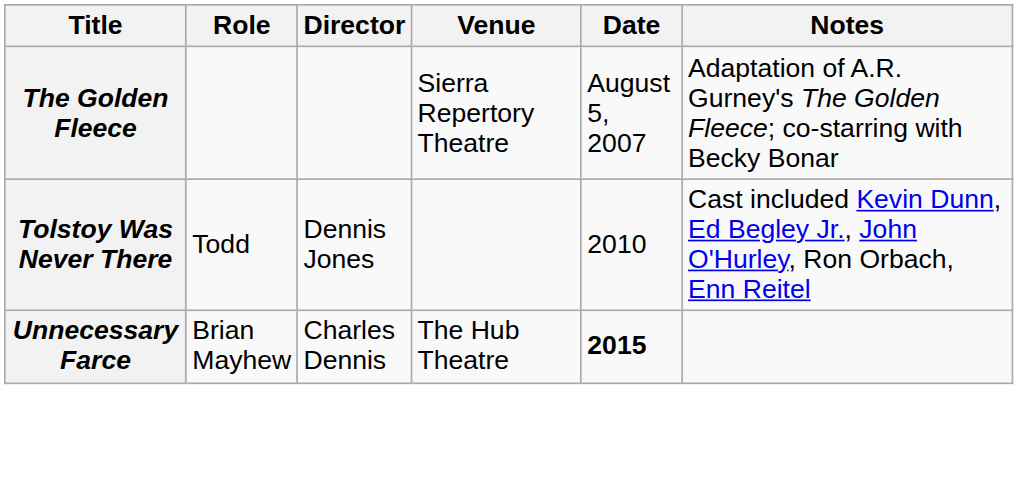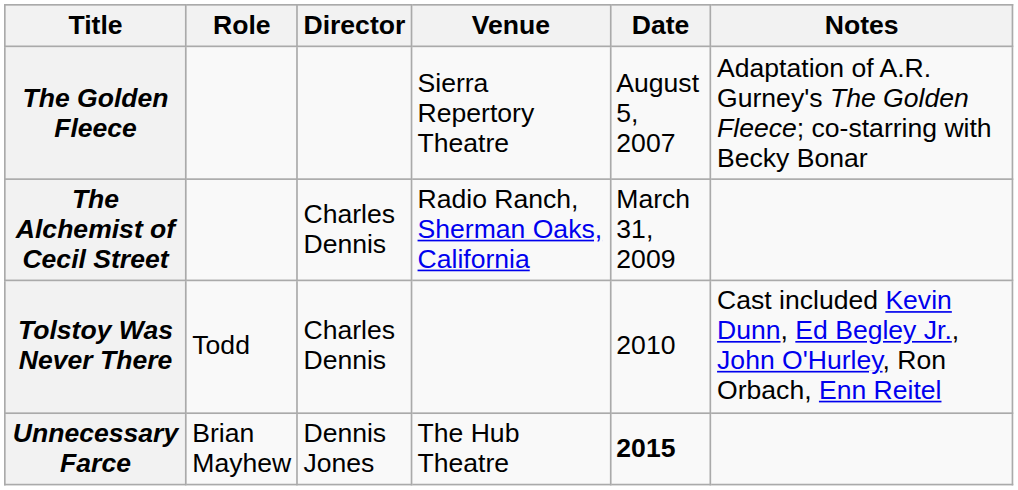+ row: The Alchemist of Cecil Street | Charles Dennis | Radio Ranch, Sherman Oaks, California | March 31, 2009
Tolstoy Was Never There | Director: Dennis Jones -> Charles Dennis
Unnecessary Farce | Director: Charles Dennis -> Dennis Jones
